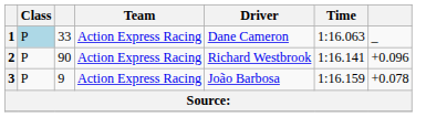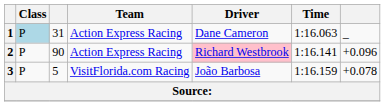1 | column 3: 33 -> 31
2 | Driver: no background -> pink background
3 | column 3: 9 -> 5
3 | Team: Action Express Racing -> VisitFlorida.com Racing
